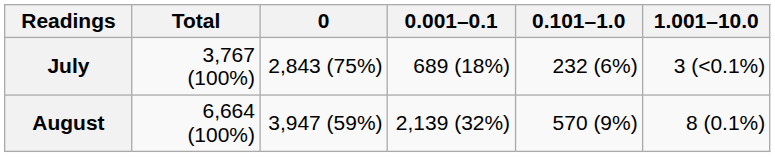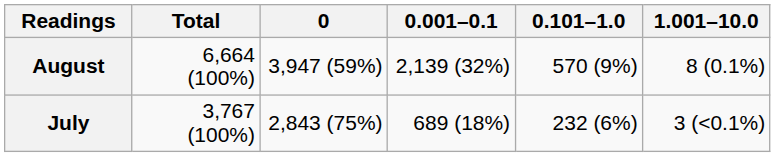rows swapped: July <-> August
